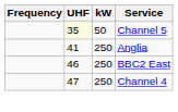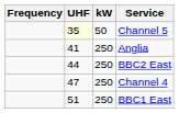BBC2 East | UHF: 46 -> 44
+ row: 51 | 250 | BBC1 East
